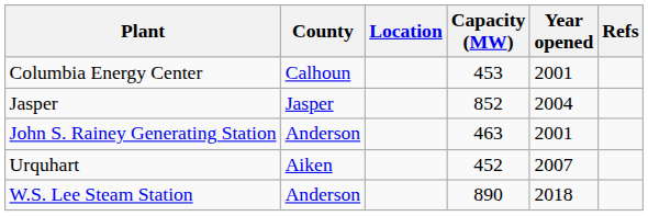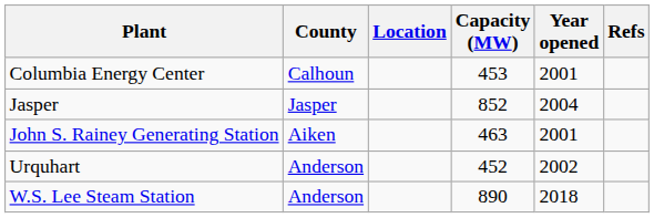John S. Rainey Generating Station | County: Anderson -> Aiken
Urquhart | County: Aiken -> Anderson
Urquhart | Year opened: 2007 -> 2002
